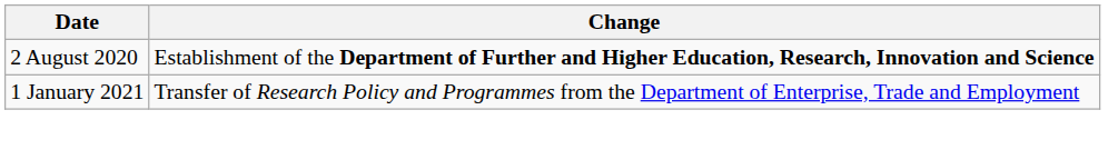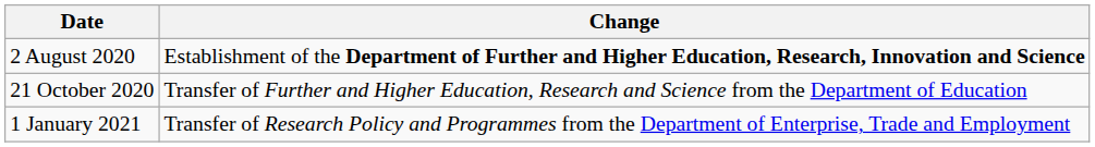+ row: 21 October 2020 | Transfer of Further and Higher Education, Research and Science from the Department of Education
